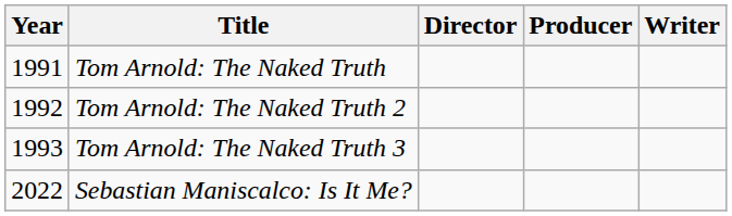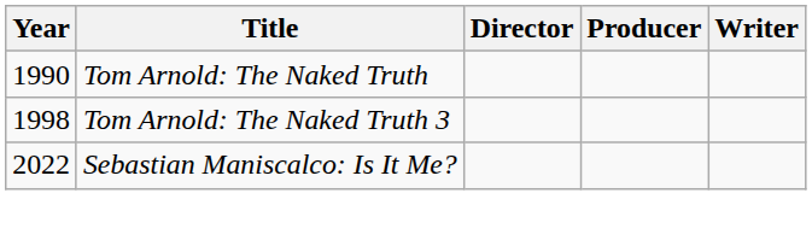Tom Arnold: The Naked Truth | Year: 1991 -> 1990
- row: 1992 | Tom Arnold: The Naked Truth 2
Tom Arnold: The Naked Truth 3 | Year: 1993 -> 1998
